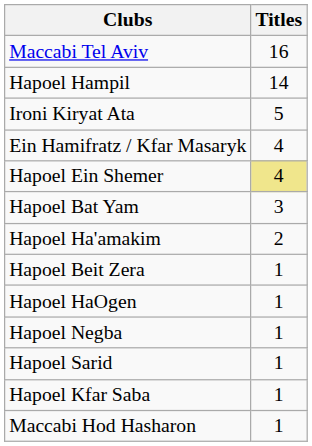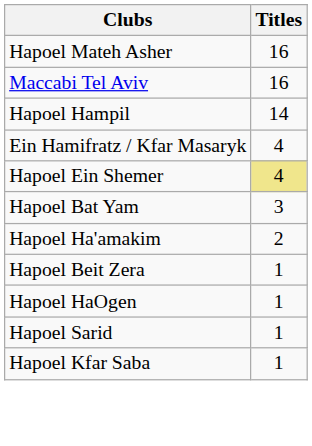+ row: Hapoel Mateh Asher | 16
- row: Ironi Kiryat Ata | 5
- row: Hapoel Negba | 1
- row: Maccabi Hod Hasharon | 1
